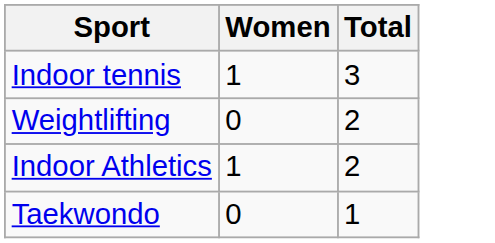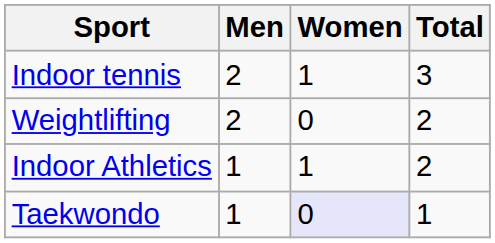+ column: Men | 2 | 2 | 1 | 1
Taekwondo | Women: no background -> lavender background
